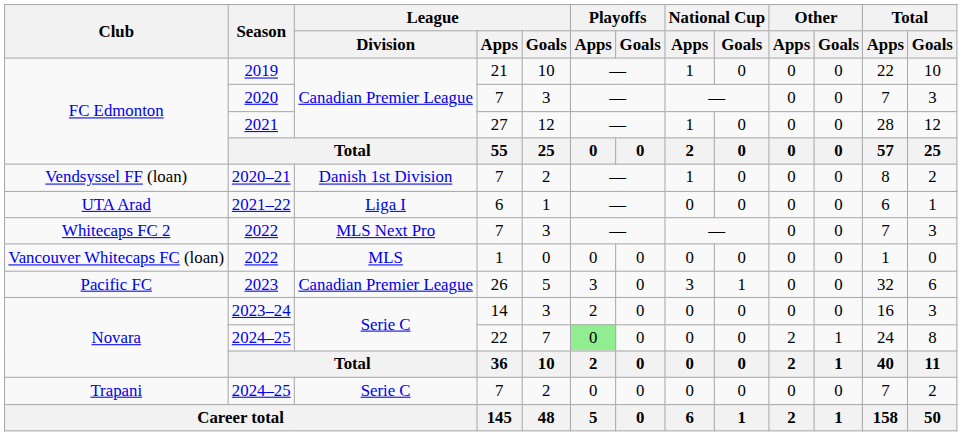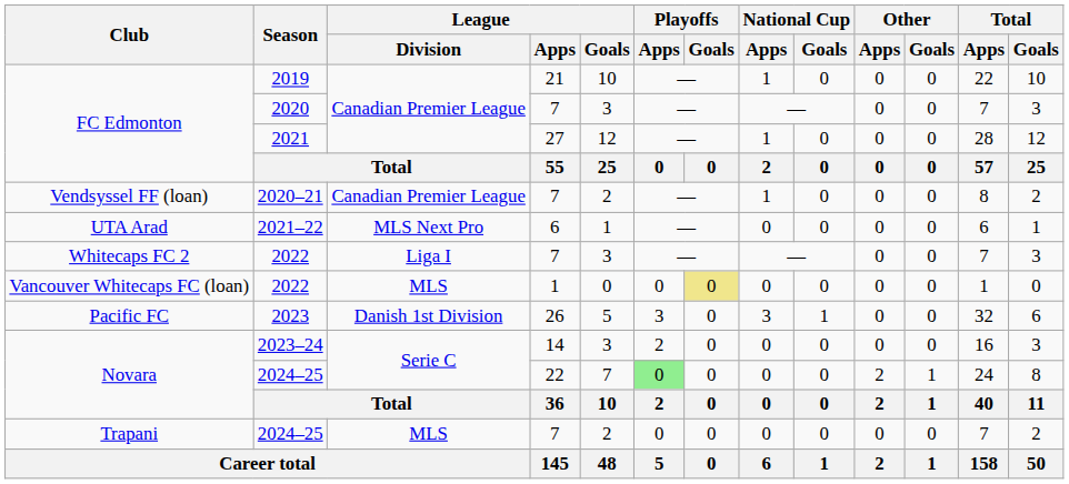2020–21 | League / Division: Danish 1st Division -> Canadian Premier League
2021–22 | League / Division: Liga I -> MLS Next Pro
Whitecaps FC 2 / 2022 | League / Division: MLS Next Pro -> Liga I
Vancouver Whitecaps FC (loan) / 2022 | Playoffs / Goals: no background -> khaki background
2023 | League / Division: Canadian Premier League -> Danish 1st Division
Trapani / 2024–25 | League / Division: Serie C -> MLS
